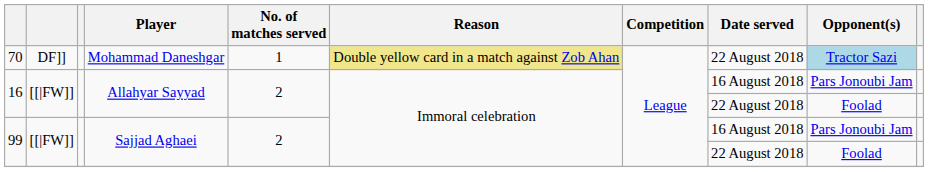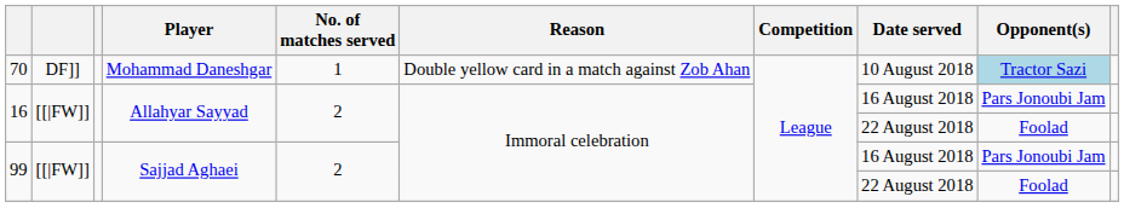70 | Reason: khaki background -> no background
70 | Date served: 22 August 2018 -> 10 August 2018
